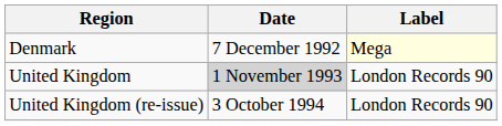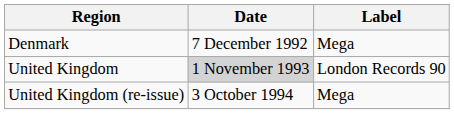Denmark | Label: lightyellow background -> no background
United Kingdom (re-issue) | Label: London Records 90 -> Mega
